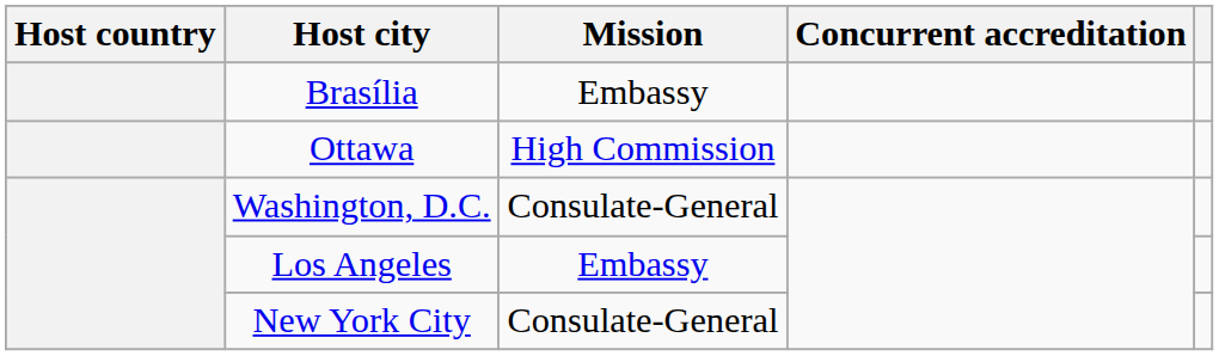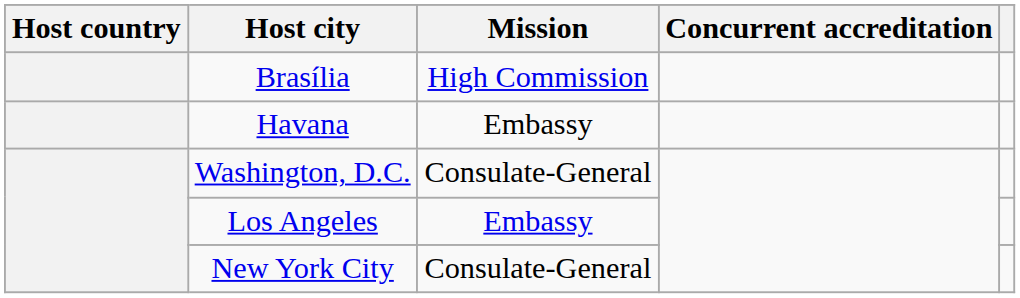Brasília | Mission: Embassy -> High Commission
- row: Ottawa | High Commission
+ row: Havana | Embassy
